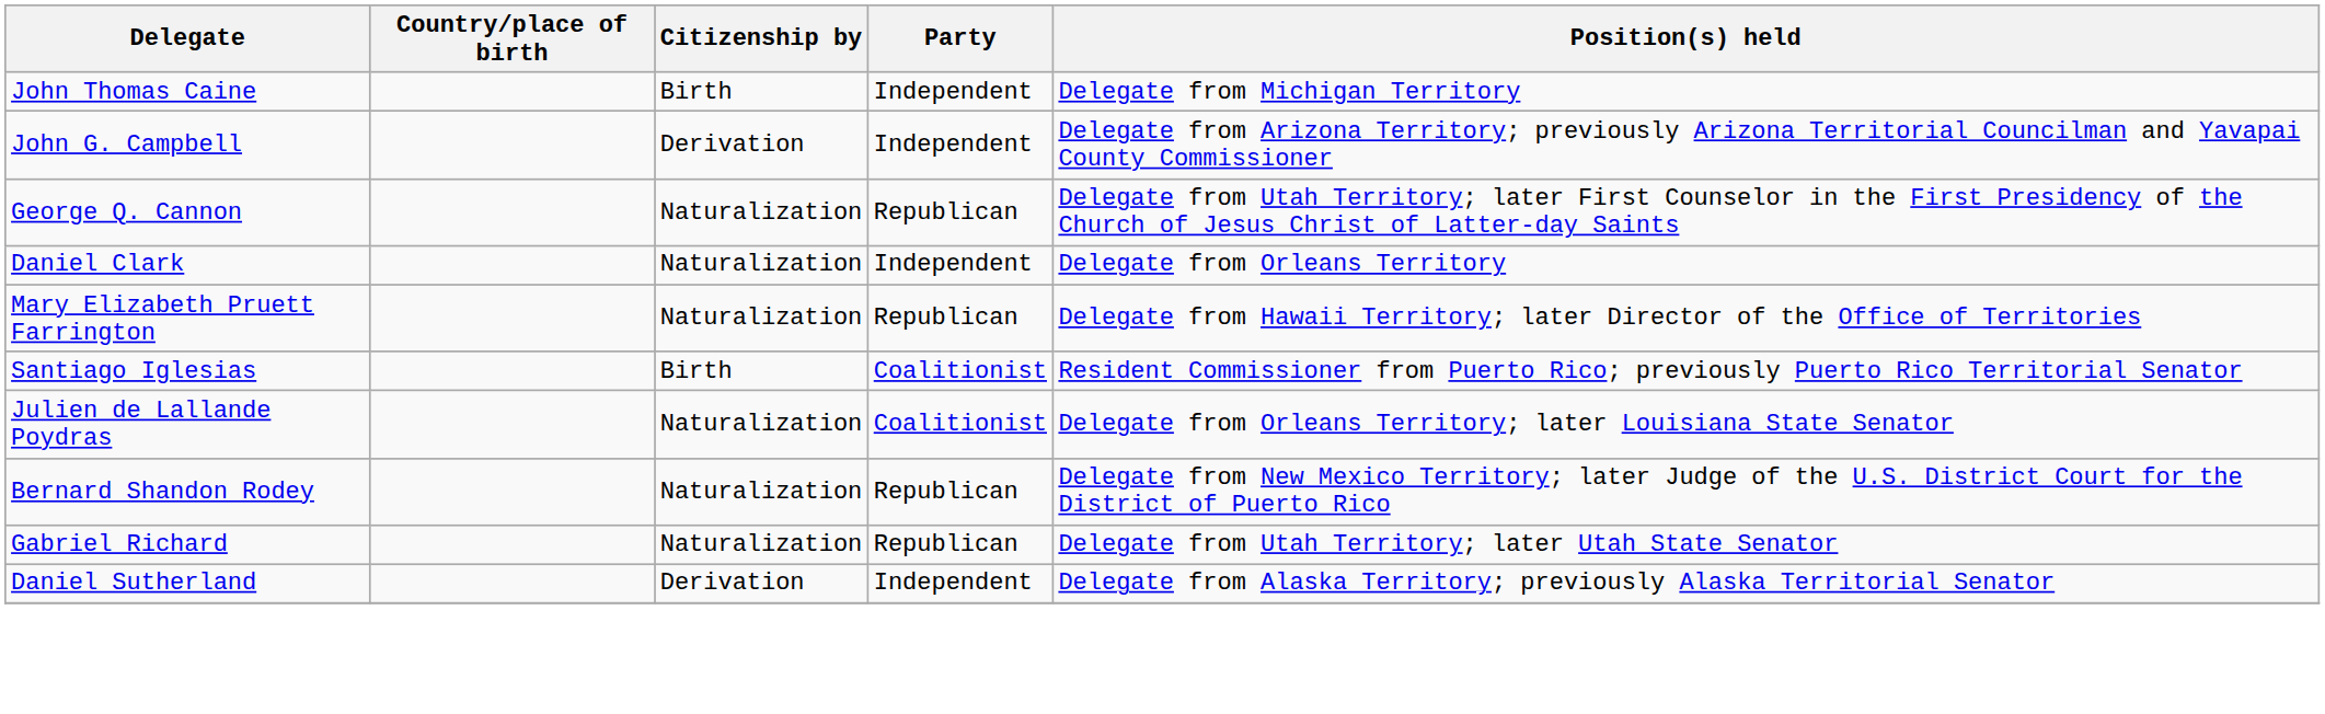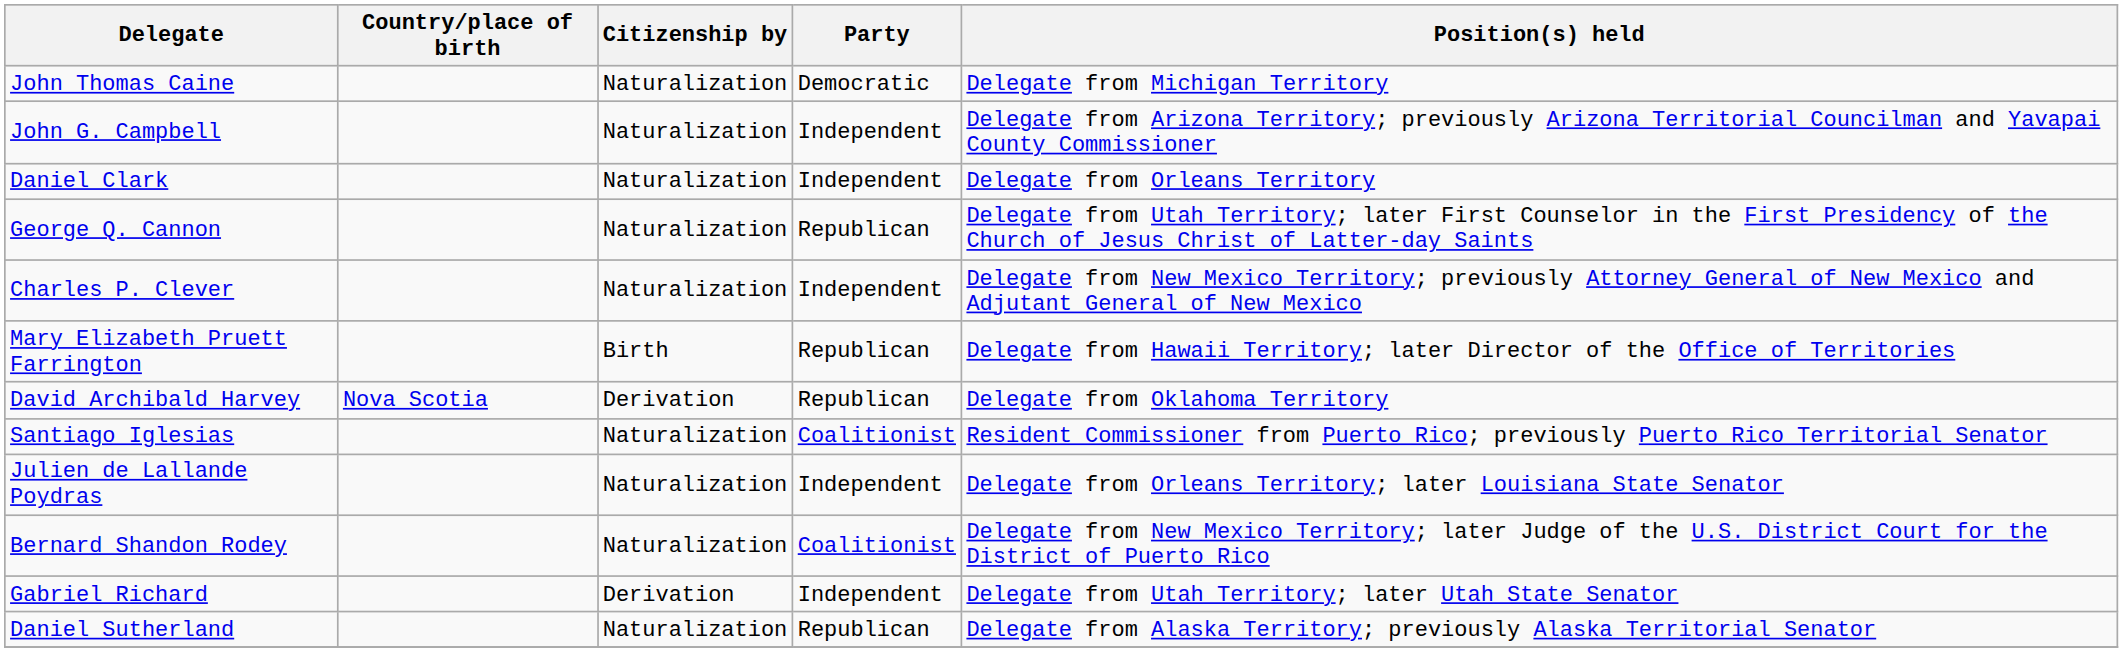John Thomas Caine | Citizenship by: Birth -> Naturalization
John Thomas Caine | Party: Independent -> Democratic
John G. Campbell | Citizenship by: Derivation -> Naturalization
rows swapped: George Q. Cannon <-> Daniel Clark
+ row: Charles P. Clever | Naturalization | Independent | Delegate from New Mexico Territory; previously Attorney General of New Mexico and Adjutant General of New Mexico
Mary Elizabeth Pruett Farrington | Citizenship by: Naturalization -> Birth
+ row: David Archibald Harvey | Nova Scotia | Derivation | Republican | Delegate from Oklahoma Territory
Santiago Iglesias | Citizenship by: Birth -> Naturalization
Julien de Lallande Poydras | Party: Coalitionist -> Independent
Bernard Shandon Rodey | Party: Republican -> Coalitionist
Gabriel Richard | Citizenship by: Naturalization -> Derivation
Gabriel Richard | Party: Republican -> Independent
Daniel Sutherland | Citizenship by: Derivation -> Naturalization
Daniel Sutherland | Party: Independent -> Republican
